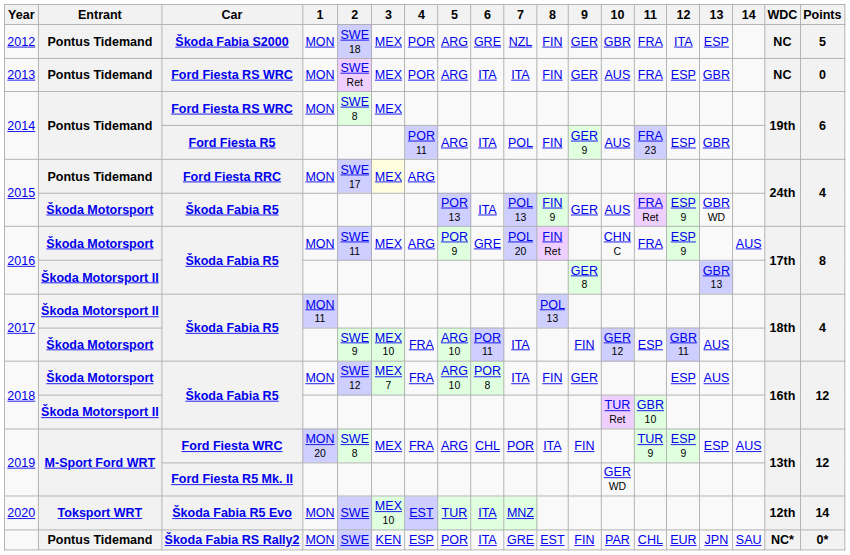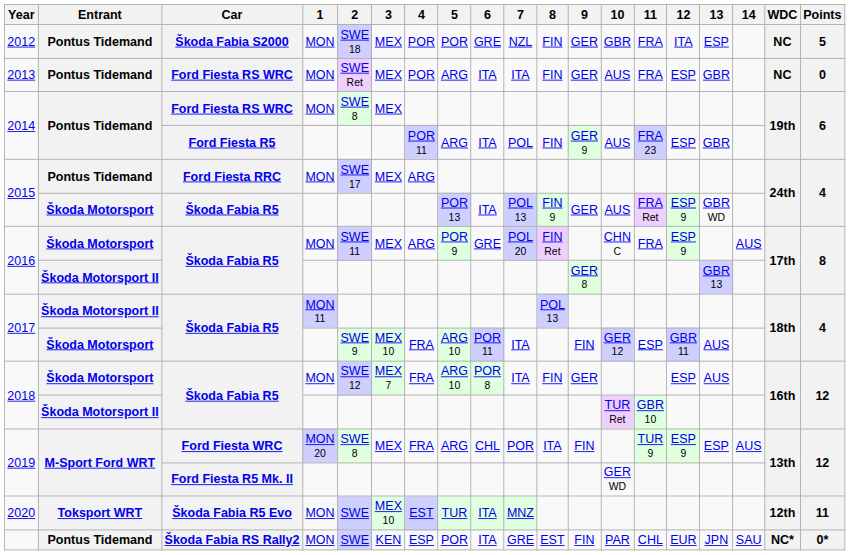2012 | 5: ARG -> POR
2015 / MON | 3: lightyellow background -> no background
2020 | Points: 14 -> 11
